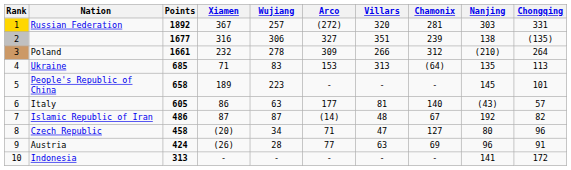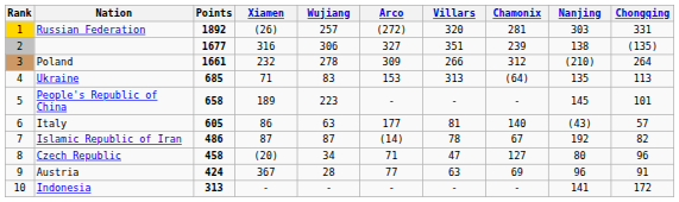Russian Federation | Xiamen: 367 -> (26)
Islamic Republic of Iran | Villars: 48 -> 78
Austria | Xiamen: (26) -> 367
